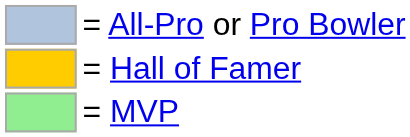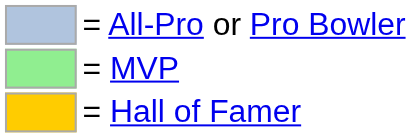rows swapped: = MVP <-> = Hall of Famer
